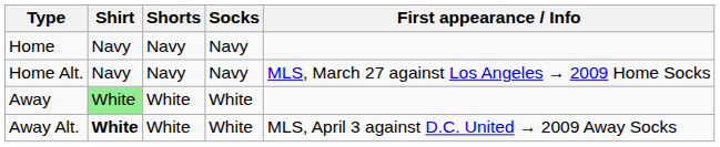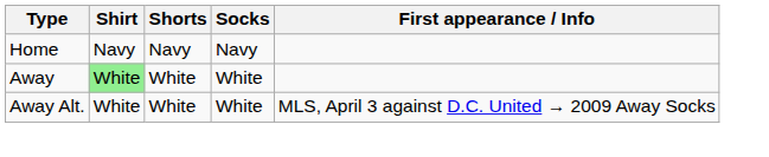- row: Home Alt. | Navy | Navy | Navy | MLS, March 27 against Los Angeles → 2009 Home Socks
Away Alt. | Shirt: bold -> normal
